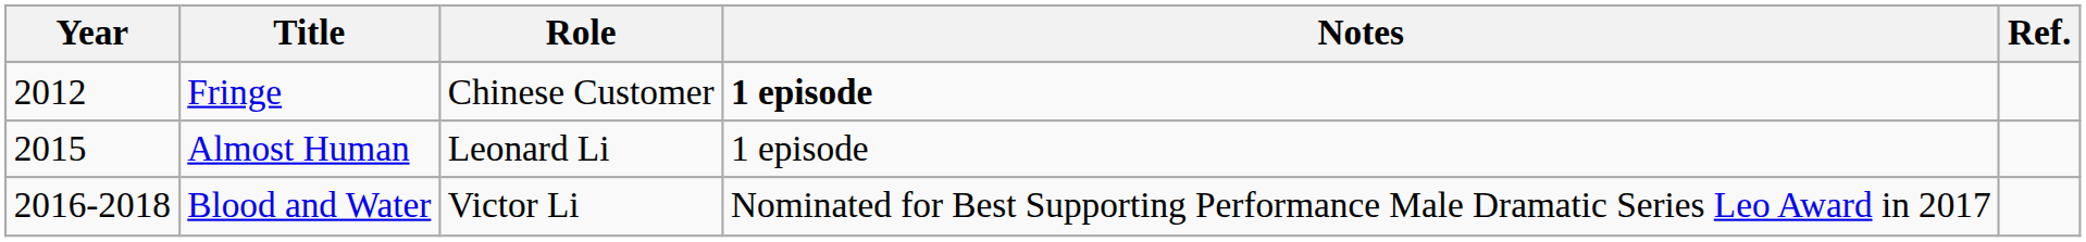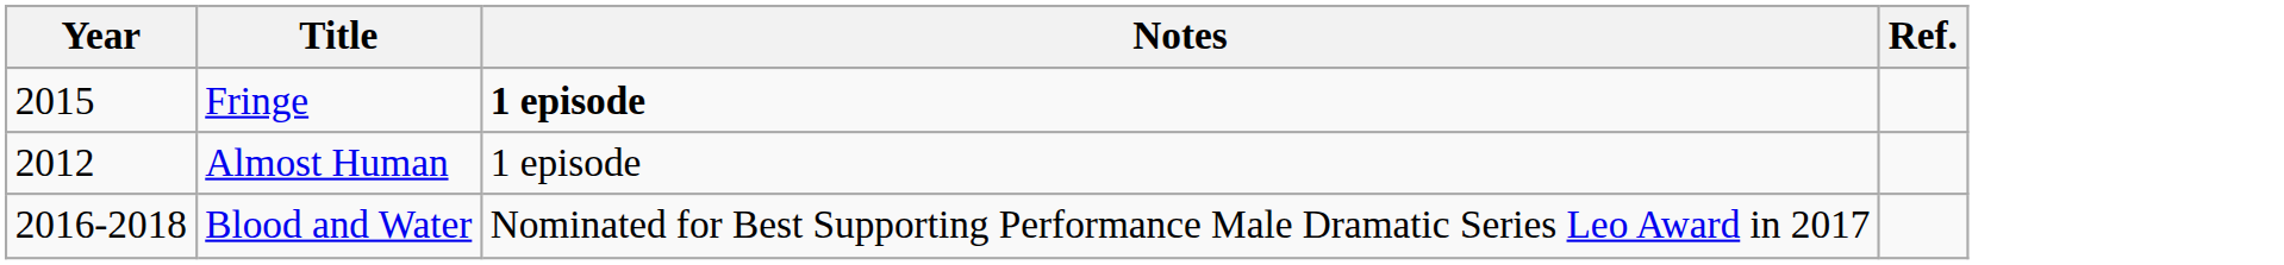- column: Role | Chinese Customer | Leonard Li | Victor Li
Fringe | Year: 2012 -> 2015
Almost Human | Year: 2015 -> 2012
